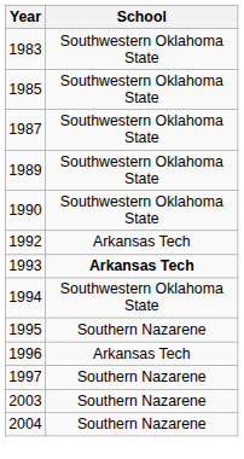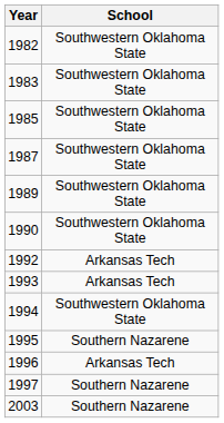+ row: 1982 | Southwestern Oklahoma State
1993 | School: bold -> normal
- row: 2004 | Southern Nazarene
